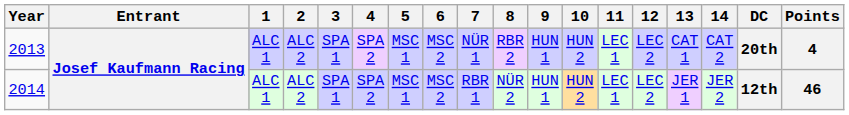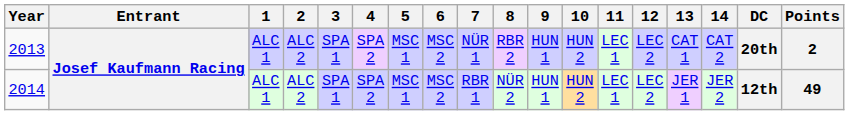2013 | Points: 4 -> 2
2014 | Points: 46 -> 49
